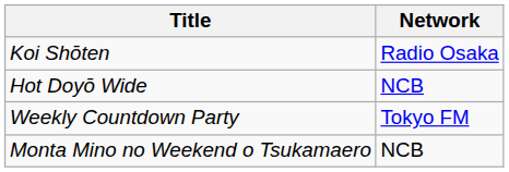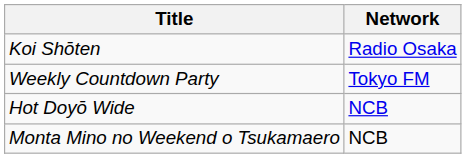rows swapped: Hot Doyō Wide <-> Weekly Countdown Party
